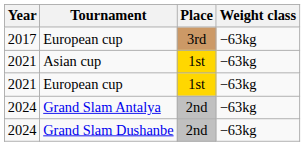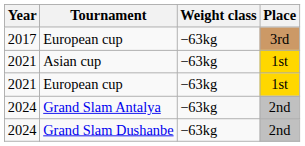columns swapped: Place <-> Weight class
